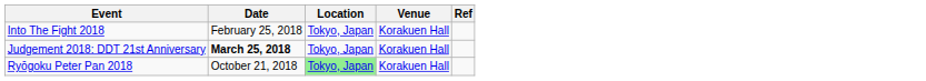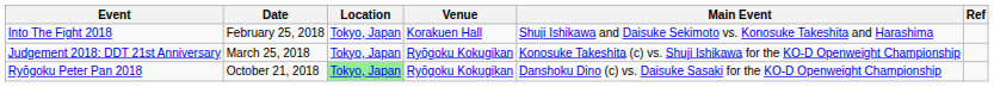+ column: Main Event | Shuji Ishikawa and Daisuke Sekimoto vs. Konosuke Takeshita and Harashima | Konosuke Takeshita (c) vs. Shuji Ishikawa for the KO-D Openweight Championship | Danshoku Dino (c) vs. Daisuke Sasaki for the KO-D Openweight Championship
Judgement 2018: DDT 21st Anniversary | Date: bold -> normal
Judgement 2018: DDT 21st Anniversary | Venue: Korakuen Hall -> Ryōgoku Kokugikan
Ryōgoku Peter Pan 2018 | Venue: Korakuen Hall -> Ryōgoku Kokugikan
